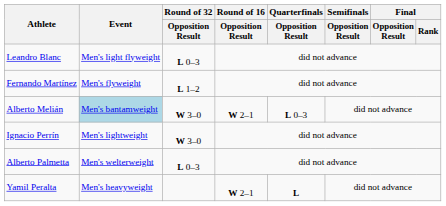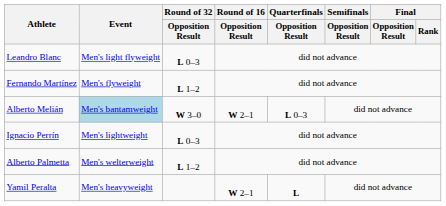Ignacio Perrín | Round of 32 / Opposition Result: W 3–0 -> L 0–3
Alberto Palmetta | Round of 32 / Opposition Result: L 0–3 -> L 1–2
